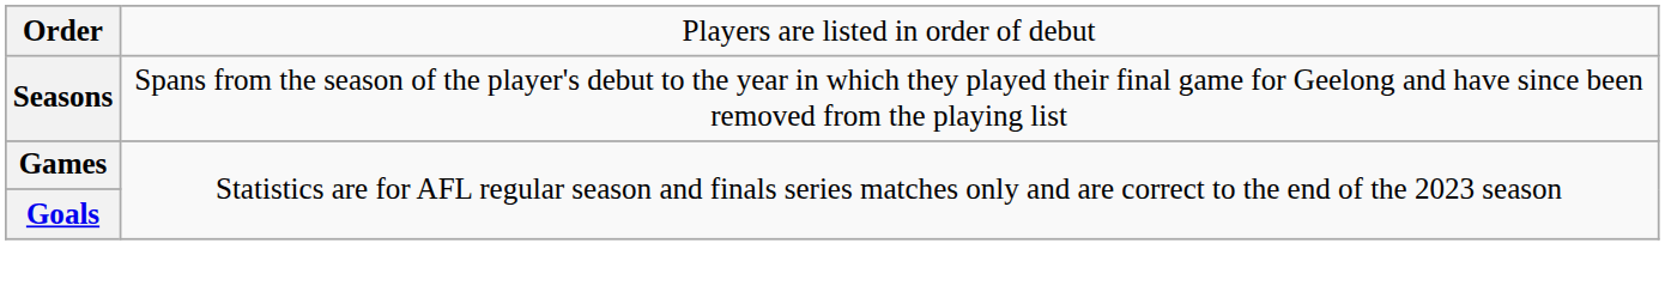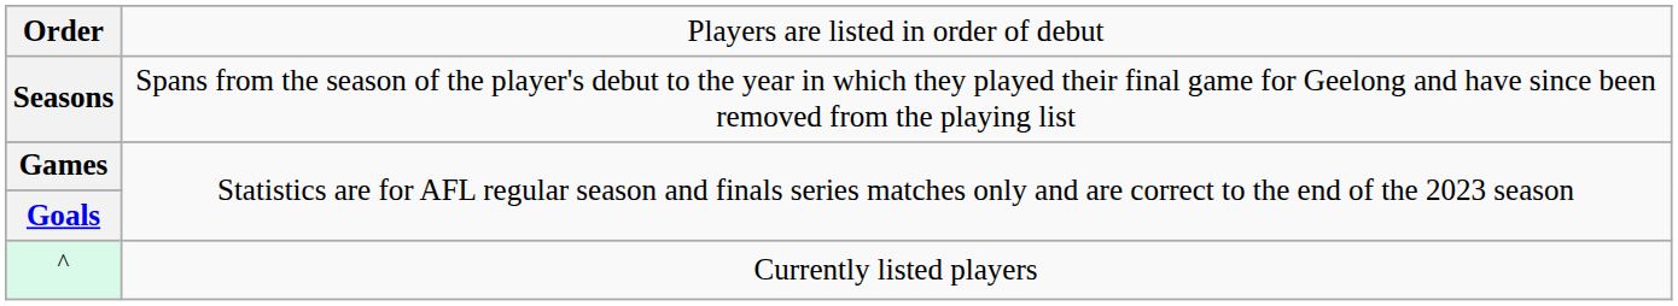+ row: ^ | Currently listed players
